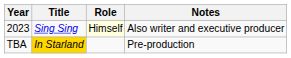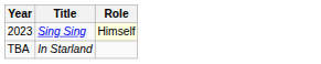- column: Notes | Also writer and executive producer | Pre-production
TBA | Title: gold background -> no background
